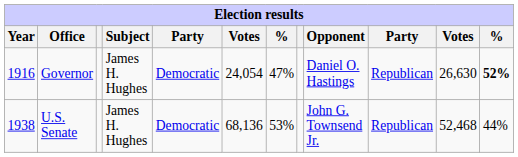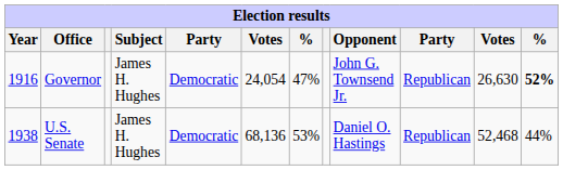Governor | Opponent: Daniel O. Hastings -> John G. Townsend Jr.
U.S. Senate | Opponent: John G. Townsend Jr. -> Daniel O. Hastings
